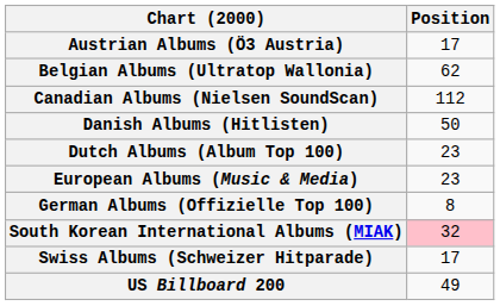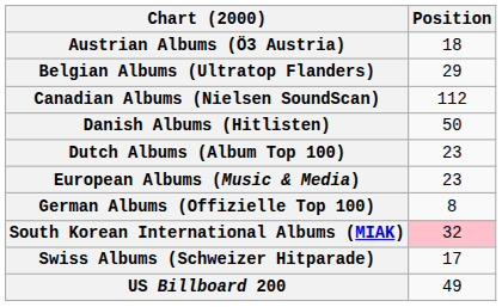Austrian Albums (Ö3 Austria) | Position: 17 -> 18
+ row: Belgian Albums (Ultratop Flanders) | 29
- row: Belgian Albums (Ultratop Wallonia) | 62
